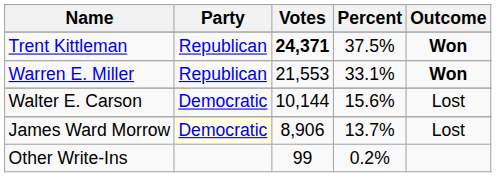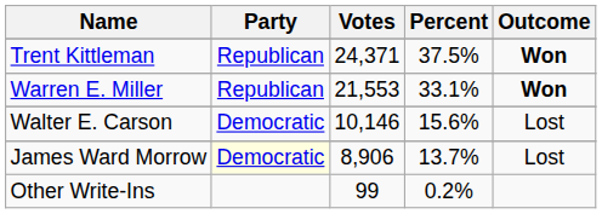Trent Kittleman | Votes: bold -> normal
Walter E. Carson | Votes: 10,144 -> 10,146
